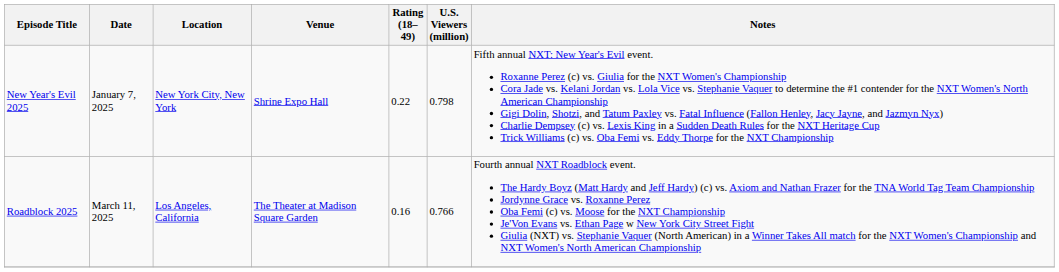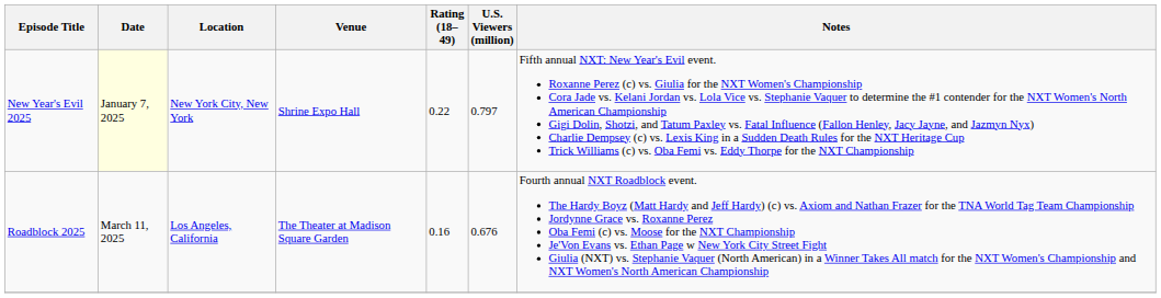New Year's Evil 2025 | Date: no background -> lightyellow background
New Year's Evil 2025 | U.S. Viewers (million): 0.798 -> 0.797
Roadblock 2025 | U.S. Viewers (million): 0.766 -> 0.676
